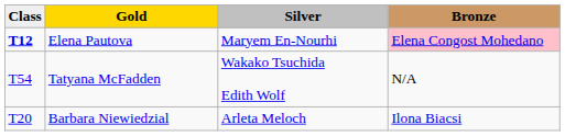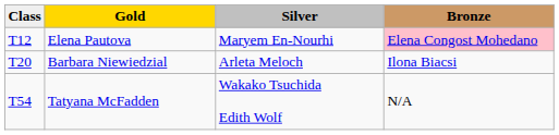Elena Pautova | Class: bold -> normal
rows swapped: Barbara Niewiedzial <-> Tatyana McFadden
